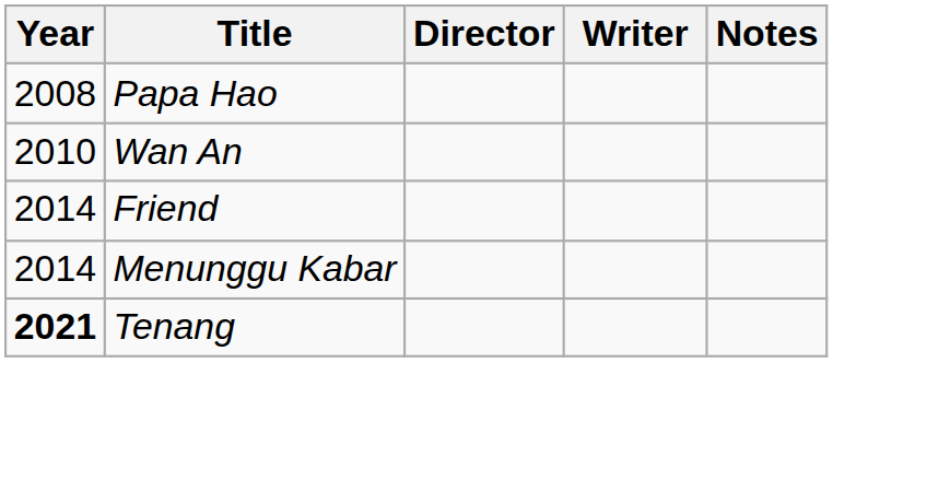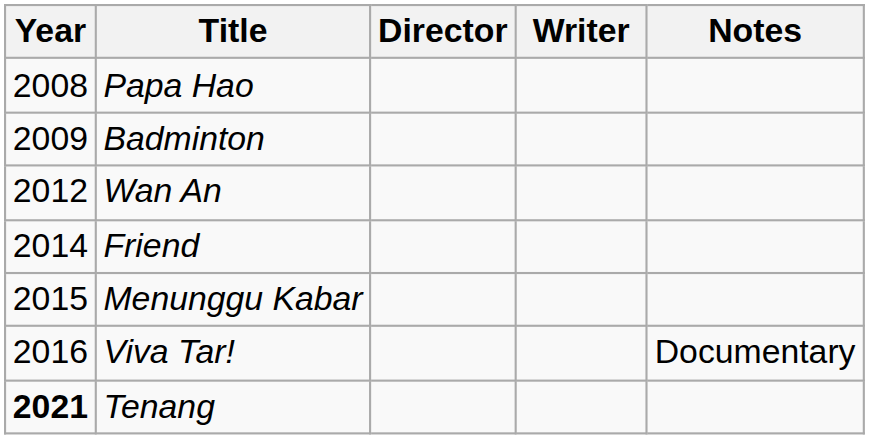+ row: 2009 | Badminton
Wan An | Year: 2010 -> 2012
Menunggu Kabar | Year: 2014 -> 2015
+ row: 2016 | Viva Tar! | Documentary
